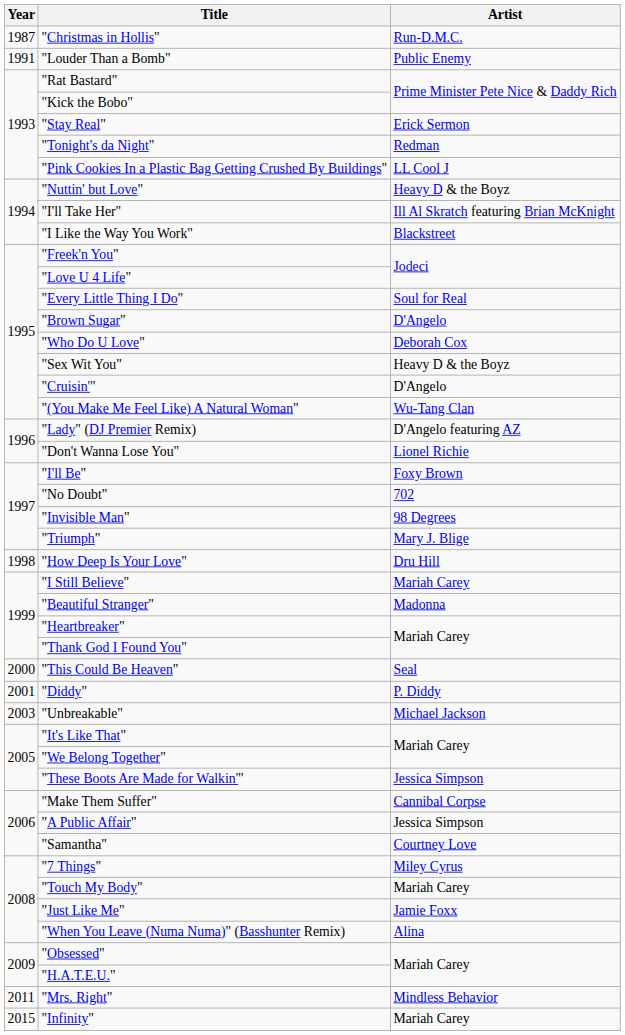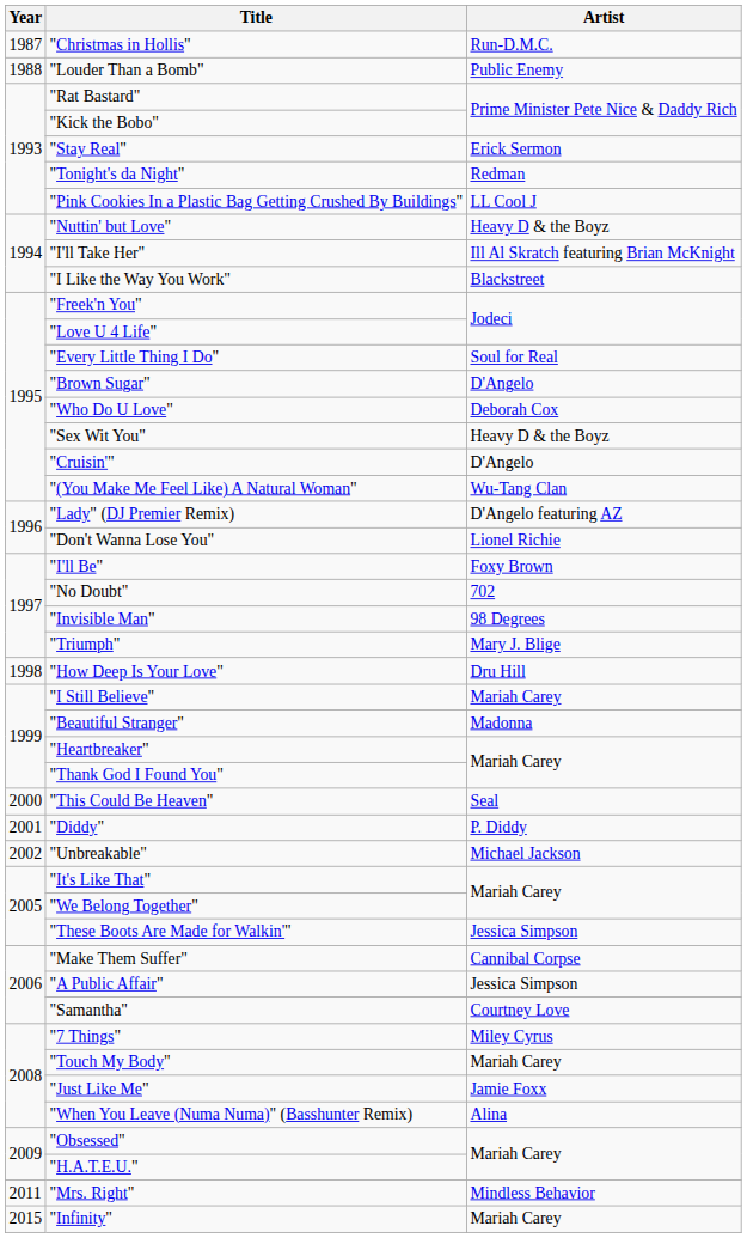"Louder Than a Bomb" | Year: 1991 -> 1988
"Unbreakable" | Year: 2003 -> 2002
